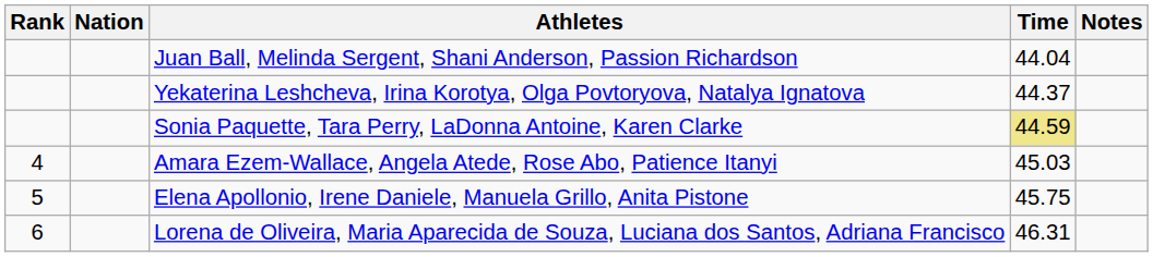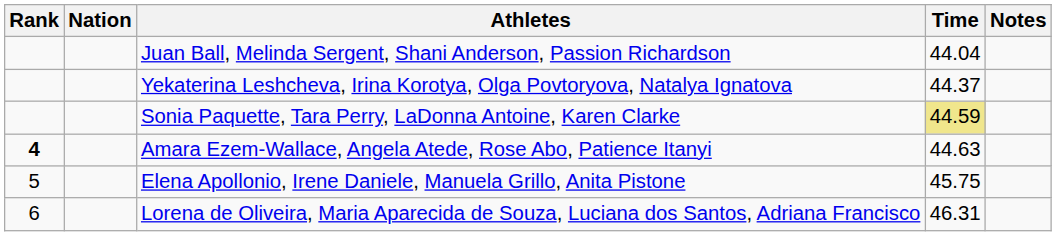Amara Ezem-Wallace, Angela Atede, Rose Abo, Patience Itanyi | Rank: normal -> bold
Amara Ezem-Wallace, Angela Atede, Rose Abo, Patience Itanyi | Time: 45.03 -> 44.63
